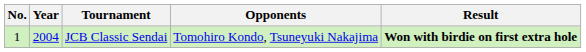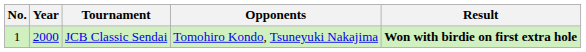JCB Classic Sendai | Year: 2004 -> 2000
